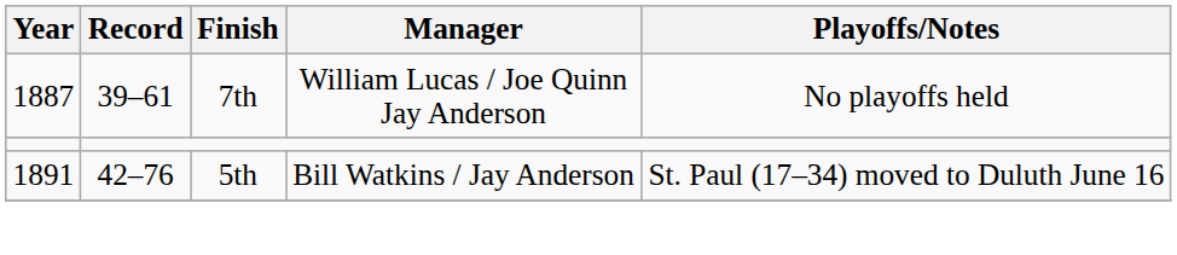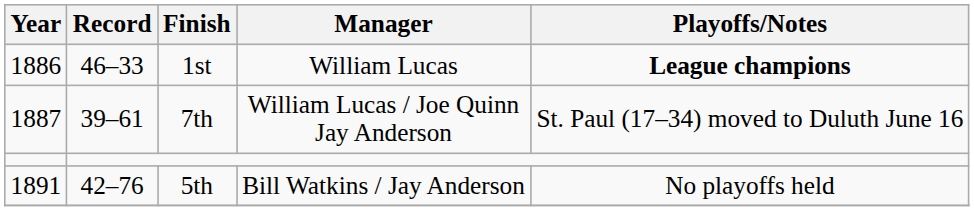+ row: 1886 | 46–33 | 1st | William Lucas | League champions
7th | Playoffs/Notes: No playoffs held -> St. Paul (17–34) moved to Duluth June 16
5th | Playoffs/Notes: St. Paul (17–34) moved to Duluth June 16 -> No playoffs held
